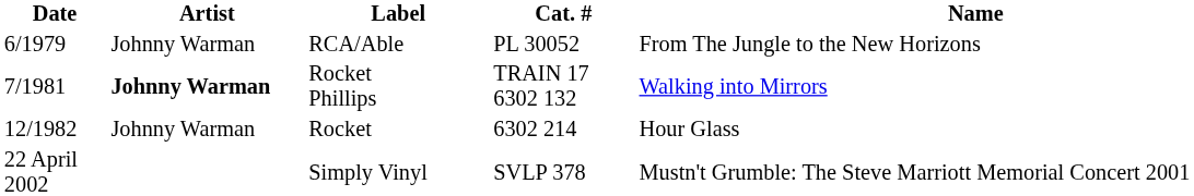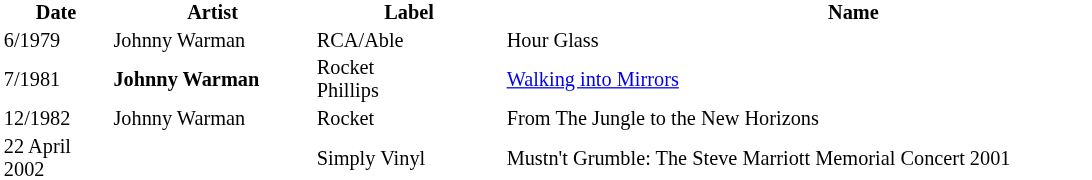- column: Cat. # | PL 30052 | TRAIN 17 6302 132 | 6302 214 | SVLP 378
RCA/Able | Name: From The Jungle to the New Horizons -> Hour Glass
Rocket | Name: Hour Glass -> From The Jungle to the New Horizons
